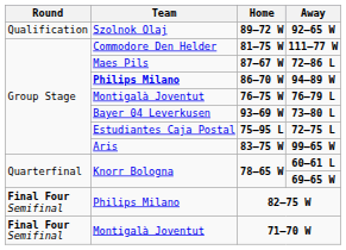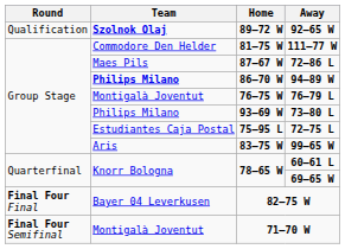92–65 W | Team: normal -> bold
73–80 L | Team: Bayer 04 Leverkusen -> Philips Milano
82–75 W | Round: Final Four Semifinal -> Final Four Final
82–75 W | Team: Philips Milano -> Bayer 04 Leverkusen
